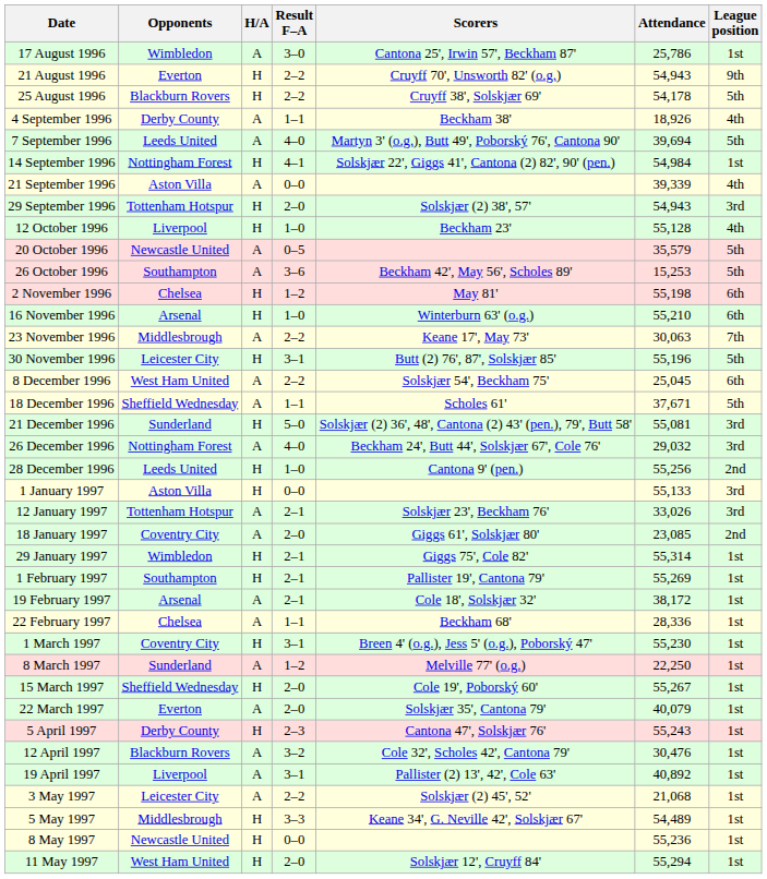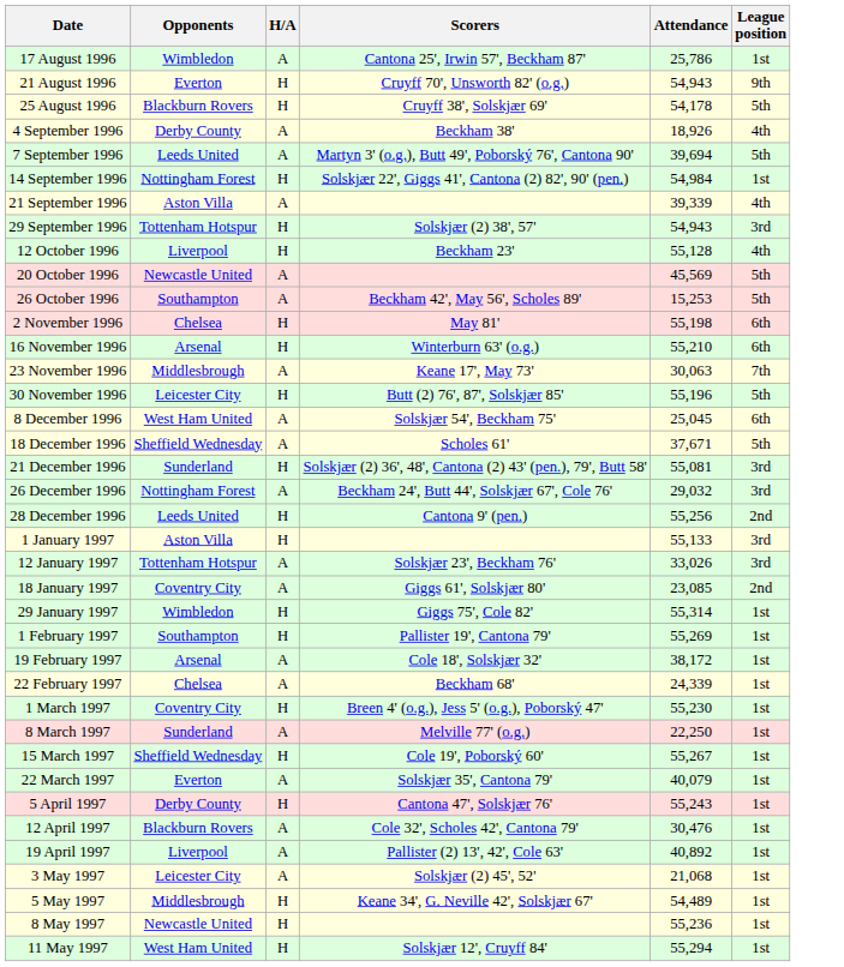- column: Result F–A | 3–0 | 2–2 | 2–2 | 1–1 | 4–0 | 4–1 | 0–0 | 2–0 | 1–0 | 0–5 | 3–6 | 1–2 | 1–0 | 2–2 | 3–1 | 2–2 | 1–1 | 5–0 | 4–0 | 1–0 | 0–0 | 2–1 | 2–0 | 2–1 | 2–1 | 2–1 | 1–1 | 3–1 | 1–2 | 2–0 | 2–0 | 2–3 | 3–2 | 3–1 | 2–2 | 3–3 | 0–0 | 2–0
20 October 1996 | Attendance: 35,579 -> 45,569
22 February 1997 | Attendance: 28,336 -> 24,339
